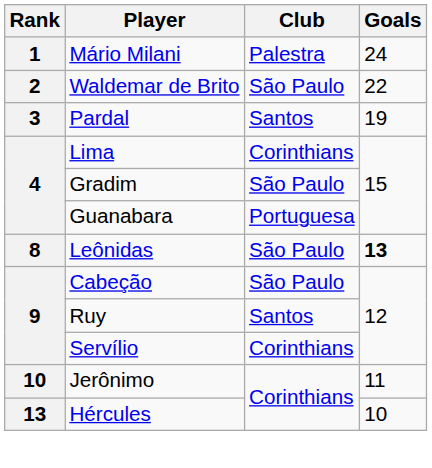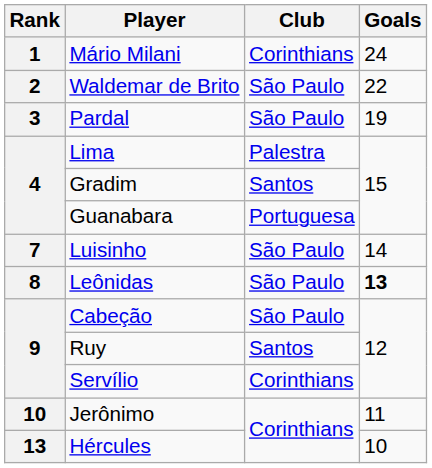Mário Milani | Club: Palestra -> Corinthians
Pardal | Club: Santos -> São Paulo
Lima | Club: Corinthians -> Palestra
Gradim | Club: São Paulo -> Santos
+ row: 7 | Luisinho | São Paulo | 14
